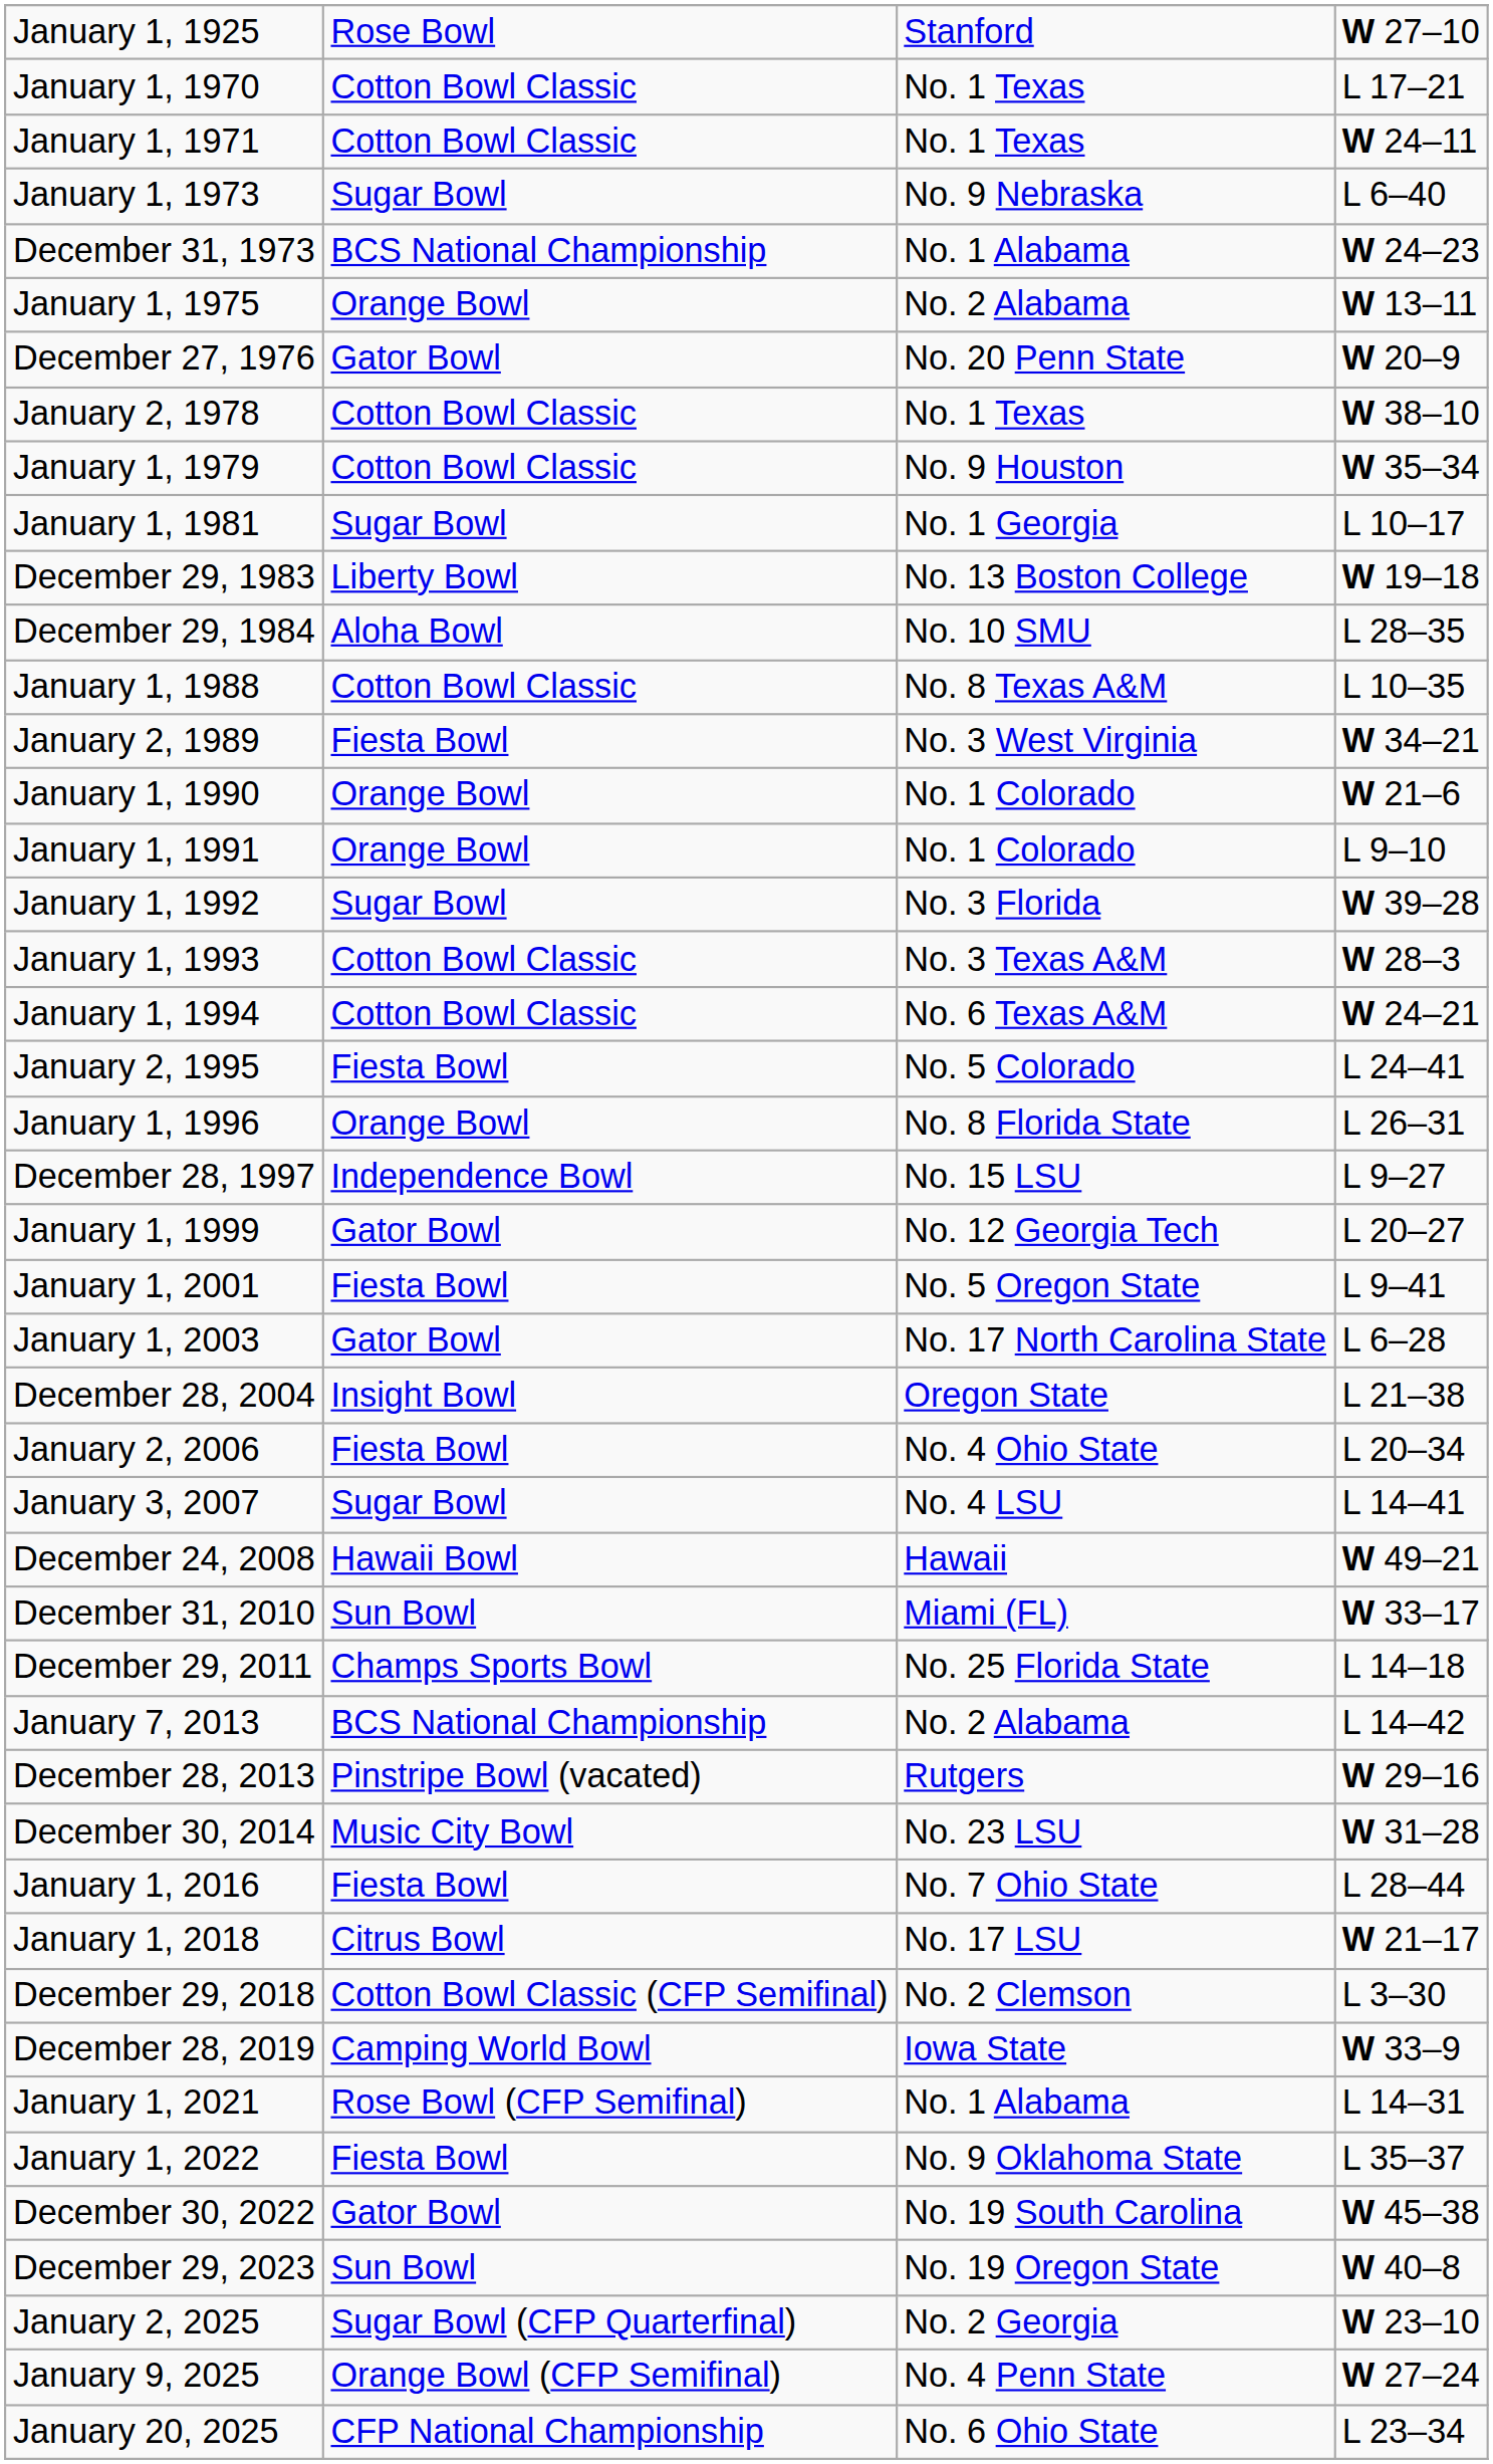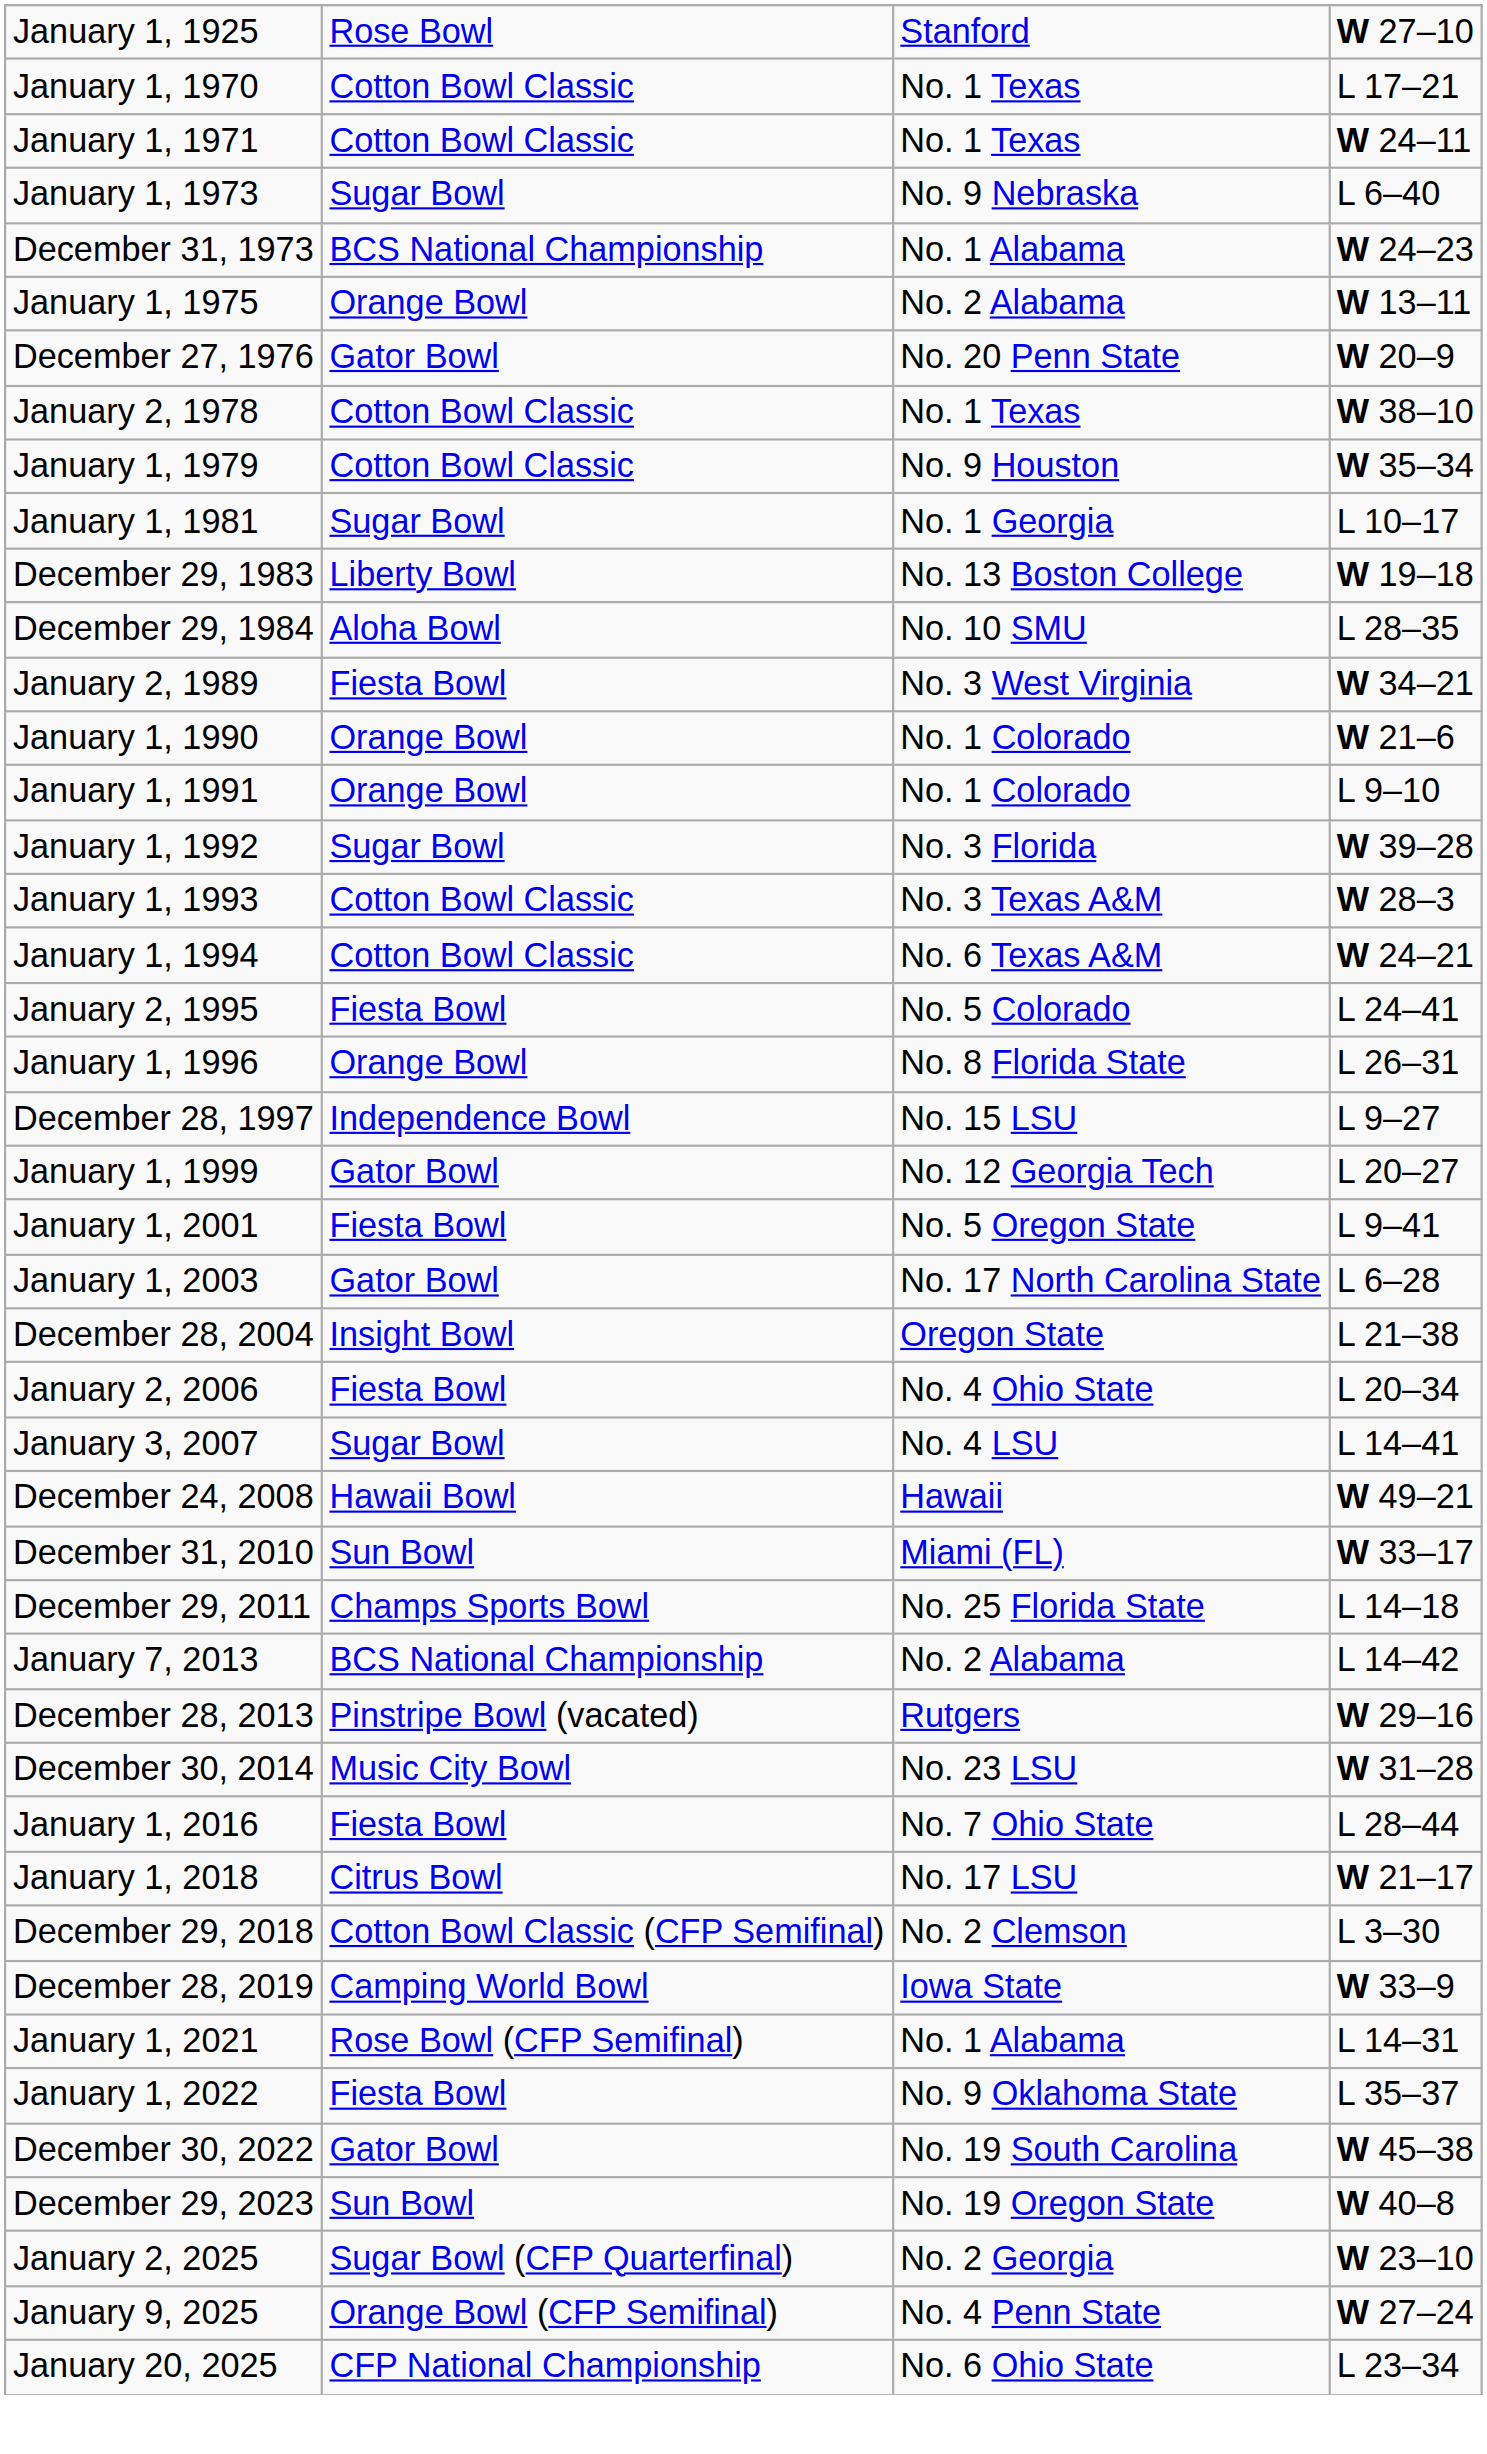- row: January 1, 1988 | Cotton Bowl Classic | No. 8 Texas A&M | L 10–35
